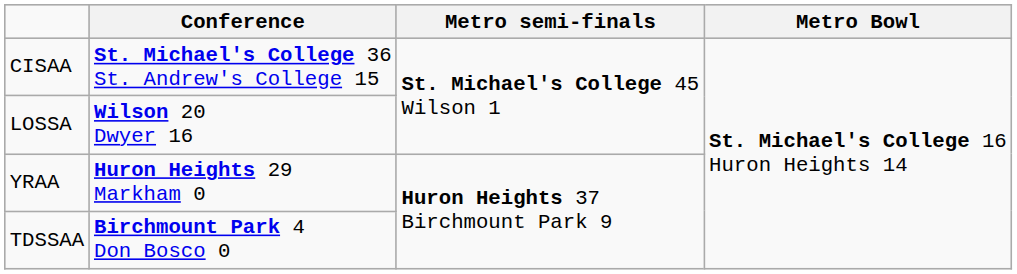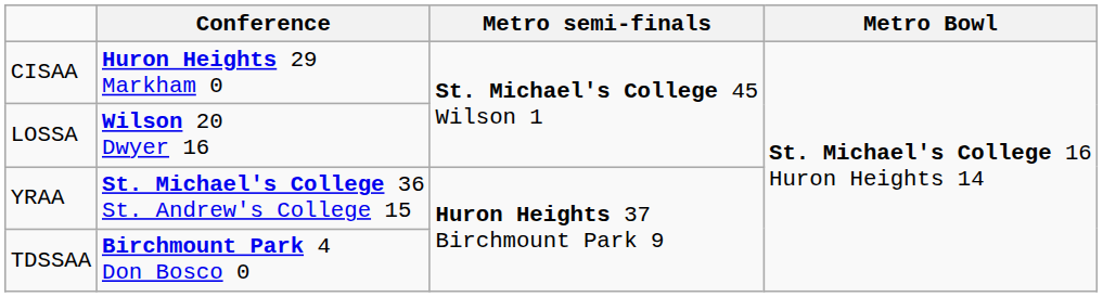CISAA | Conference: St. Michael's College 36 St. Andrew's College 15 -> Huron Heights 29 Markham 0
YRAA | Conference: Huron Heights 29 Markham 0 -> St. Michael's College 36 St. Andrew's College 15
